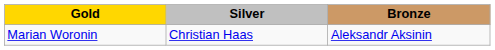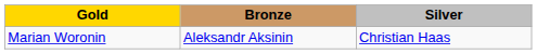columns swapped: Silver <-> Bronze
